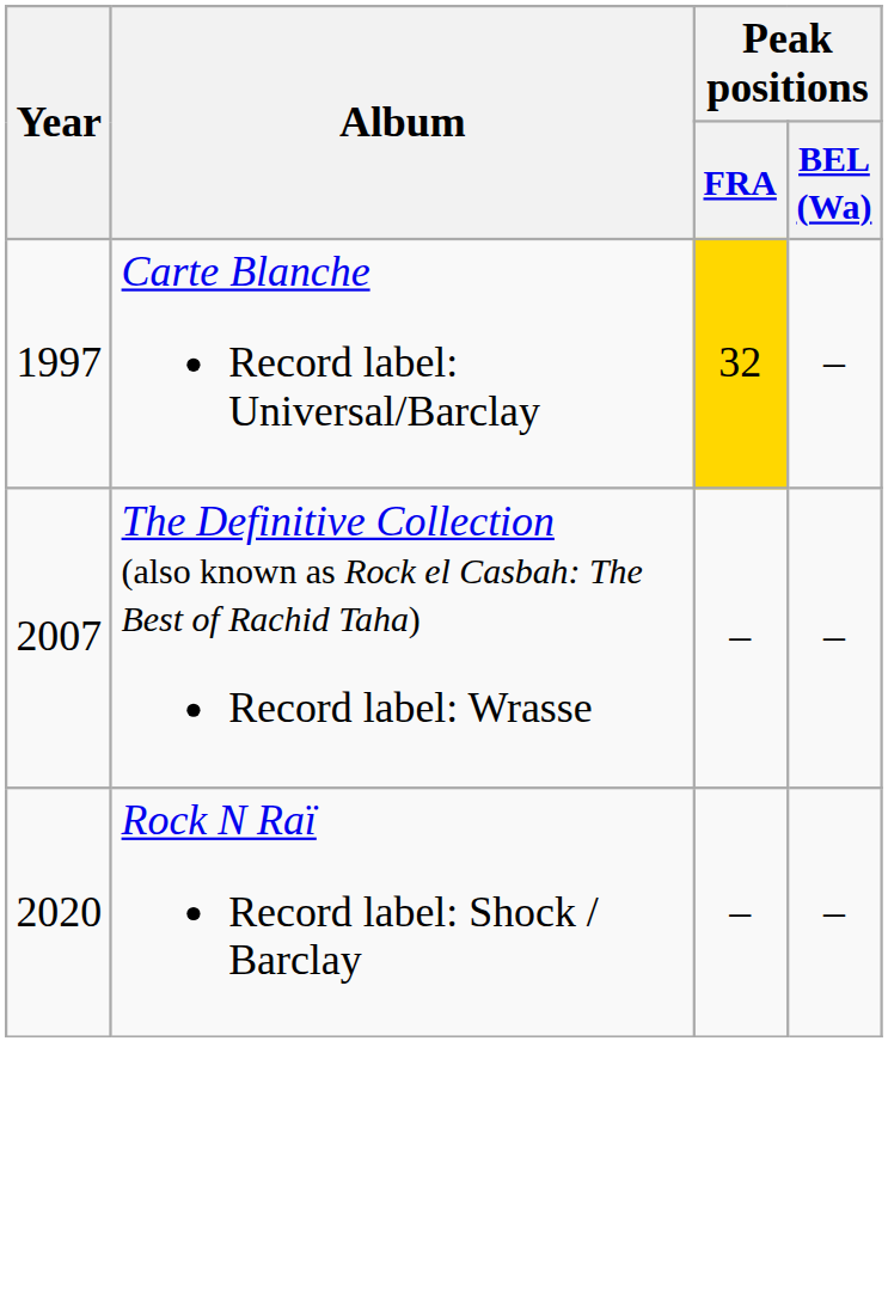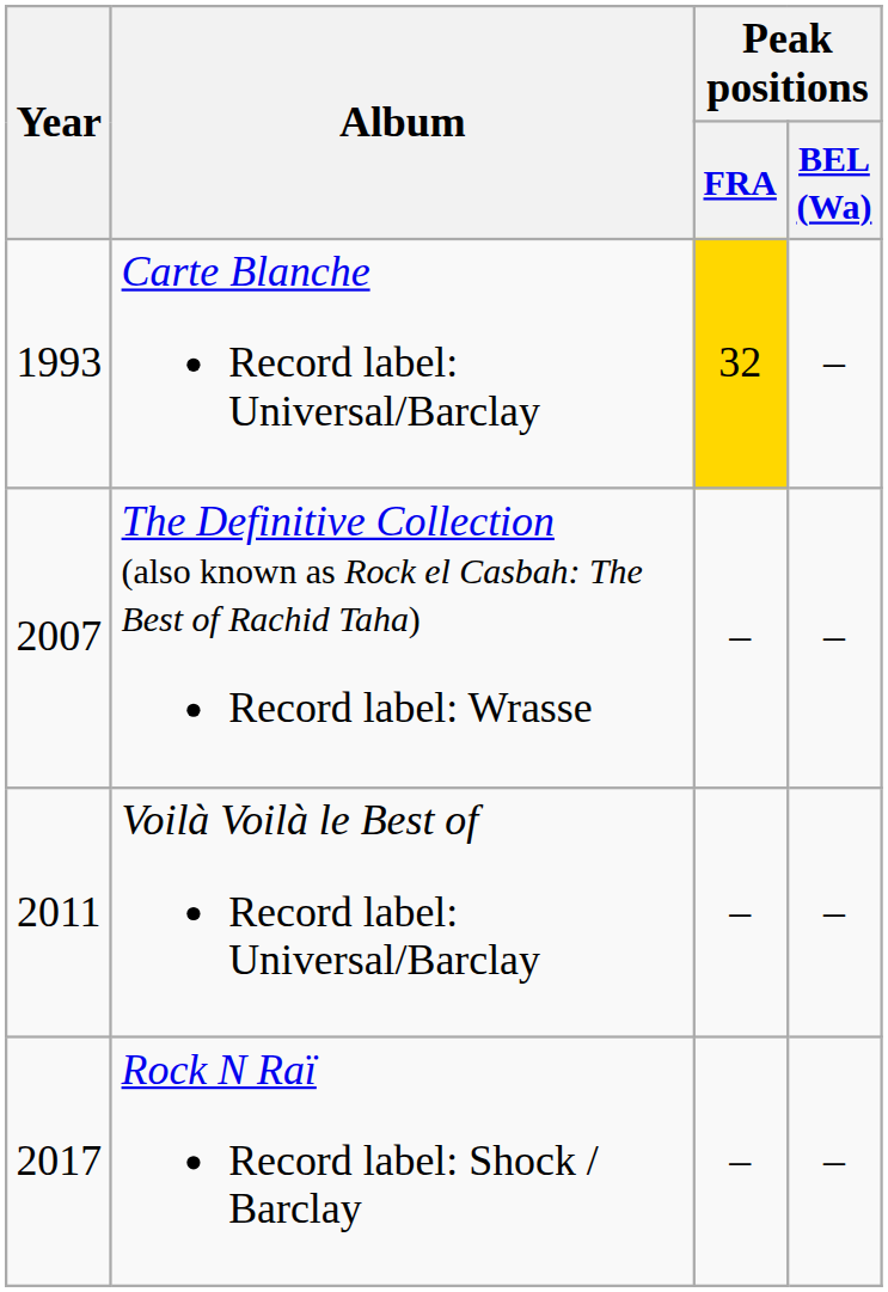Carte Blanche Record label: Universal/Barclay | Year: 1997 -> 1993
+ row: 2011 | Voilà Voilà le Best of Record label: Universal/Barclay | – | –
Rock N Raï Record label: Shock / Barclay | Year: 2020 -> 2017
